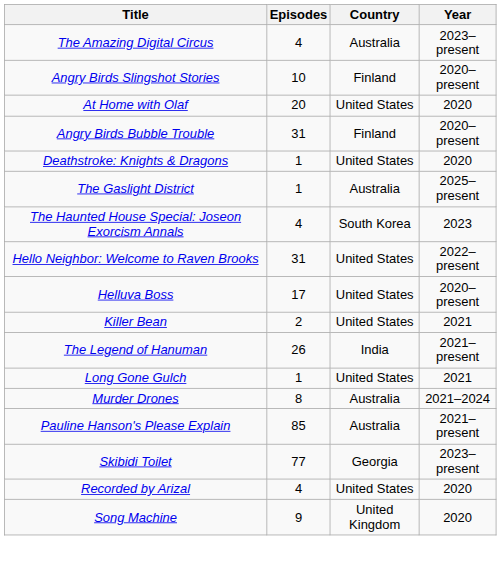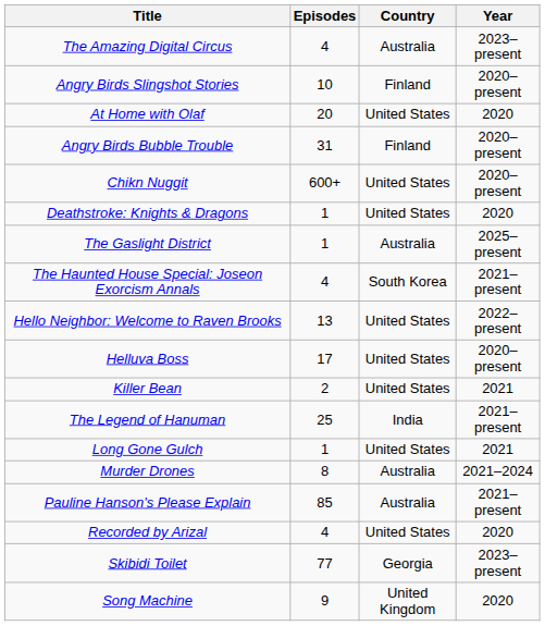+ row: Chikn Nuggit | 600+ | United States | 2020–present
The Haunted House Special: Joseon Exorcism Annals | Year: 2023 -> 2021–present
Hello Neighbor: Welcome to Raven Brooks | Episodes: 31 -> 13
The Legend of Hanuman | Episodes: 26 -> 25
rows swapped: Recorded by Arizal <-> Skibidi Toilet
